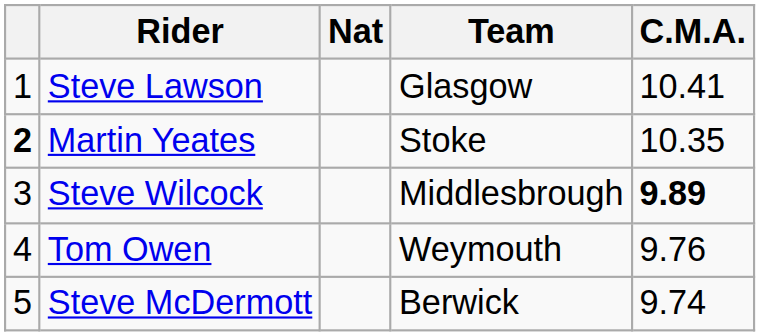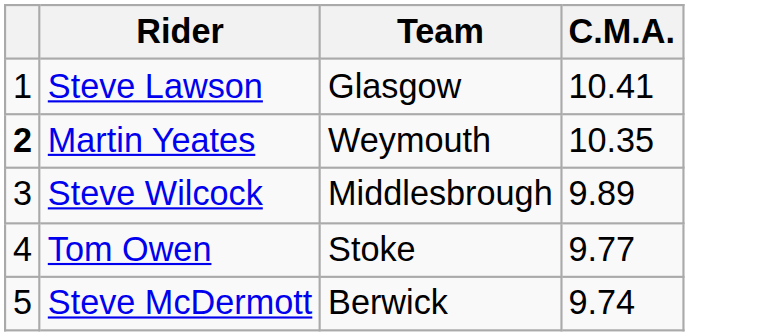- column: Nat
Martin Yeates | Team: Stoke -> Weymouth
Steve Wilcock | C.M.A.: bold -> normal
Tom Owen | Team: Weymouth -> Stoke
Tom Owen | C.M.A.: 9.76 -> 9.77
